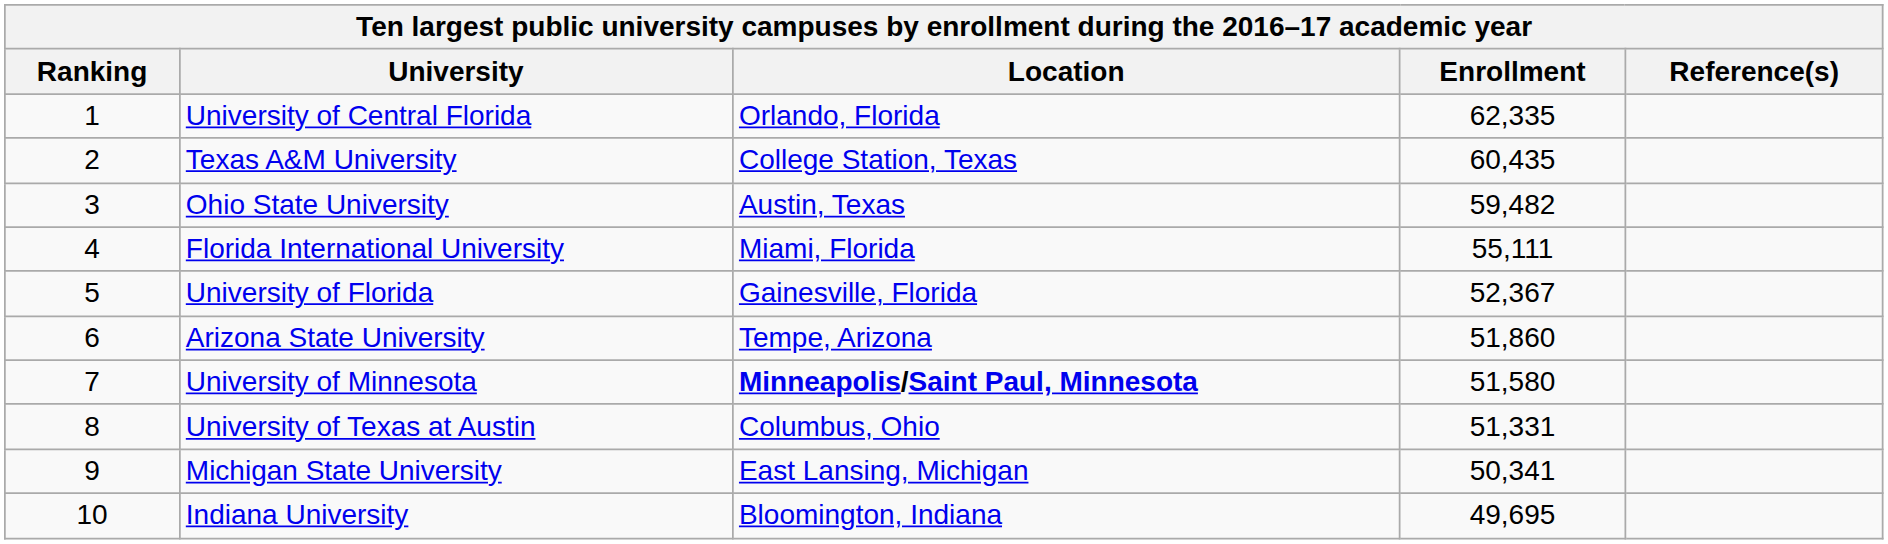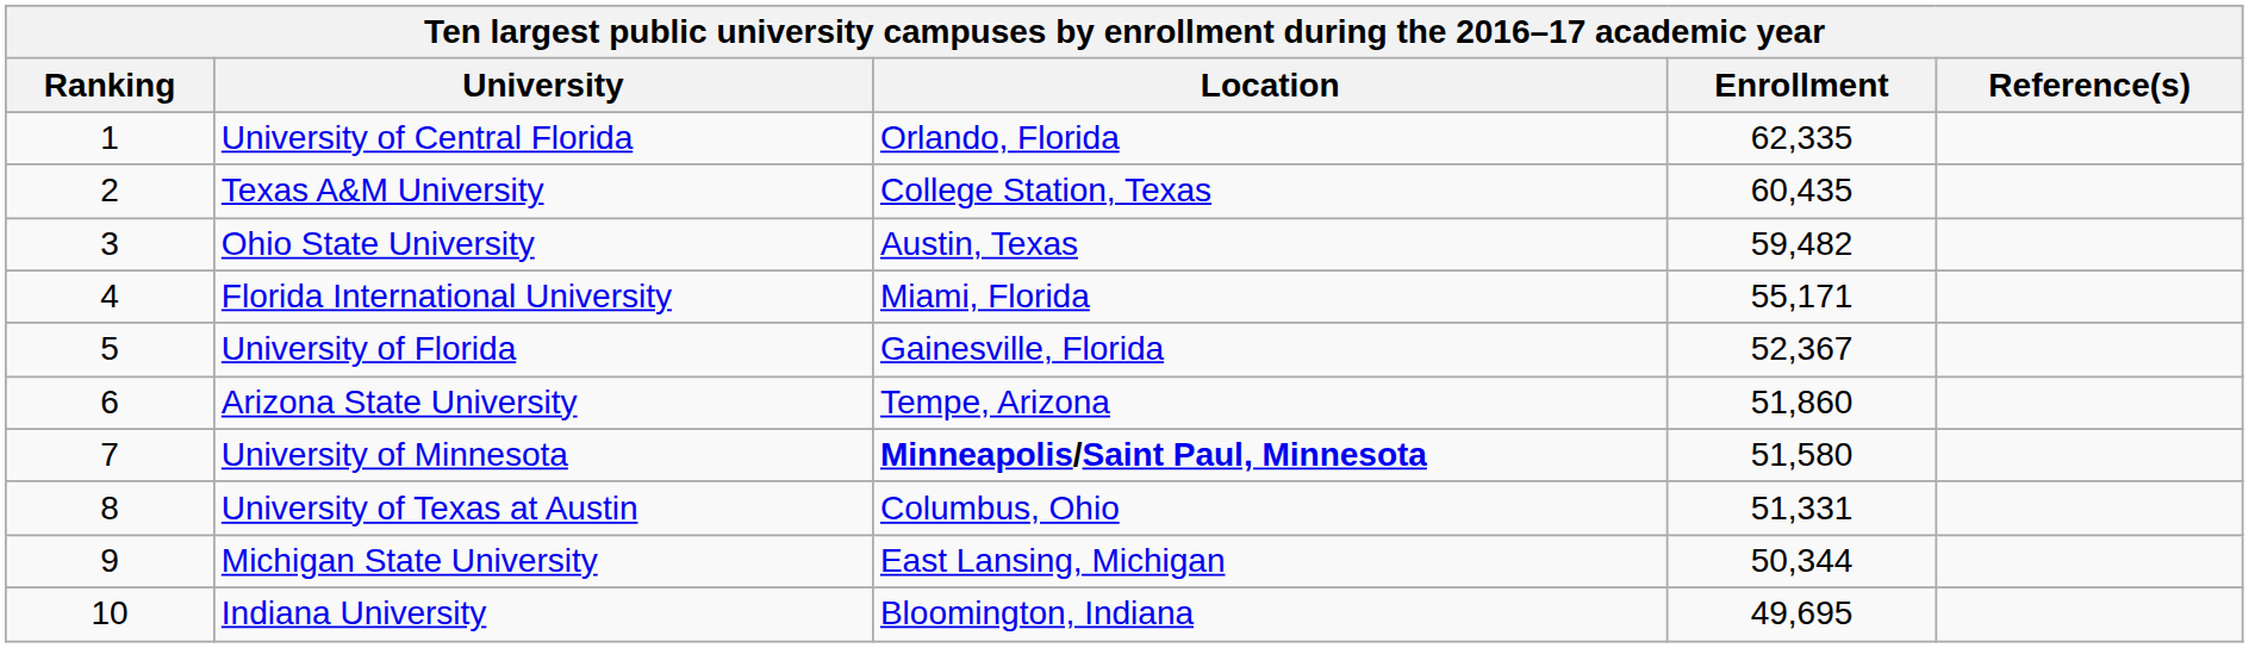Florida International University | Enrollment: 55,111 -> 55,171
Michigan State University | Enrollment: 50,341 -> 50,344
